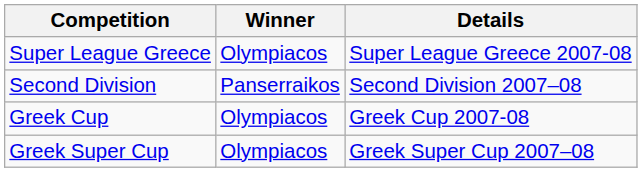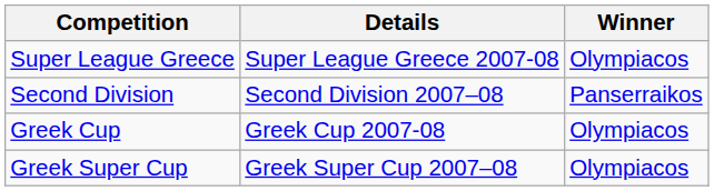columns swapped: Winner <-> Details
